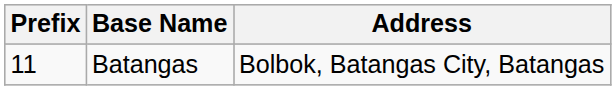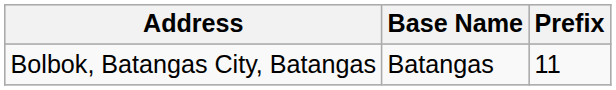columns swapped: Prefix <-> Address
